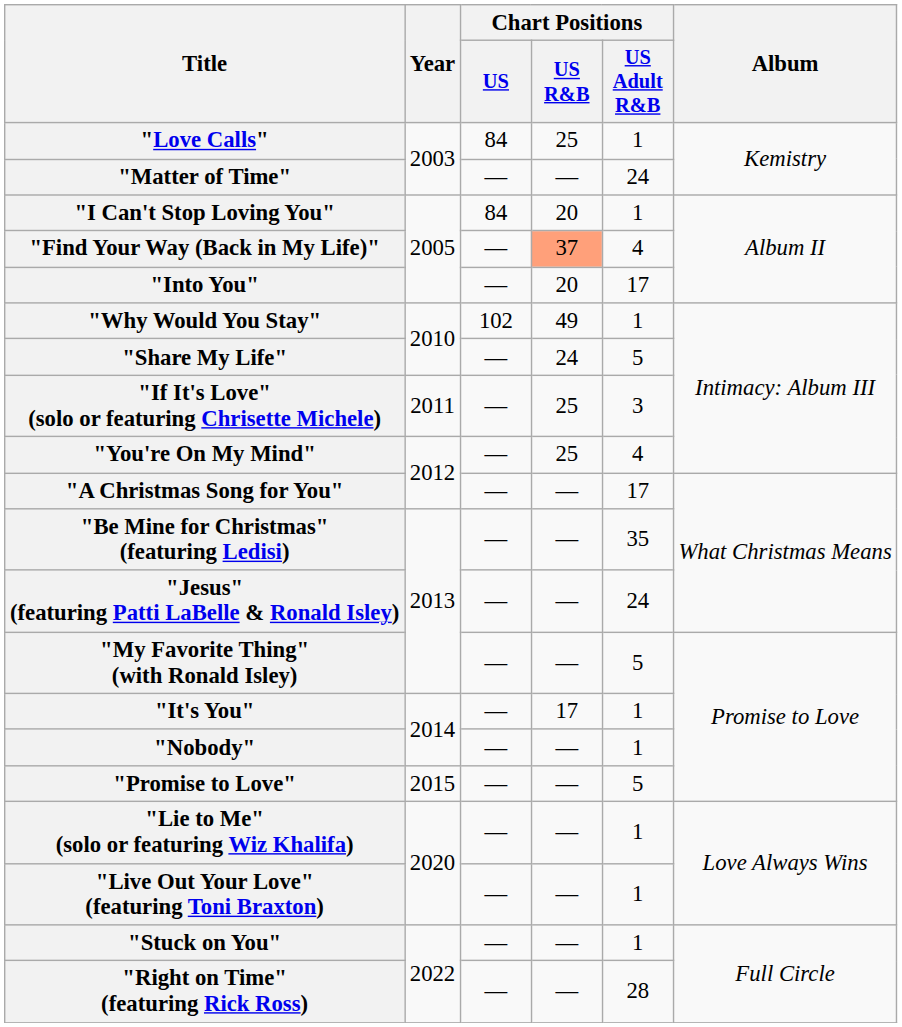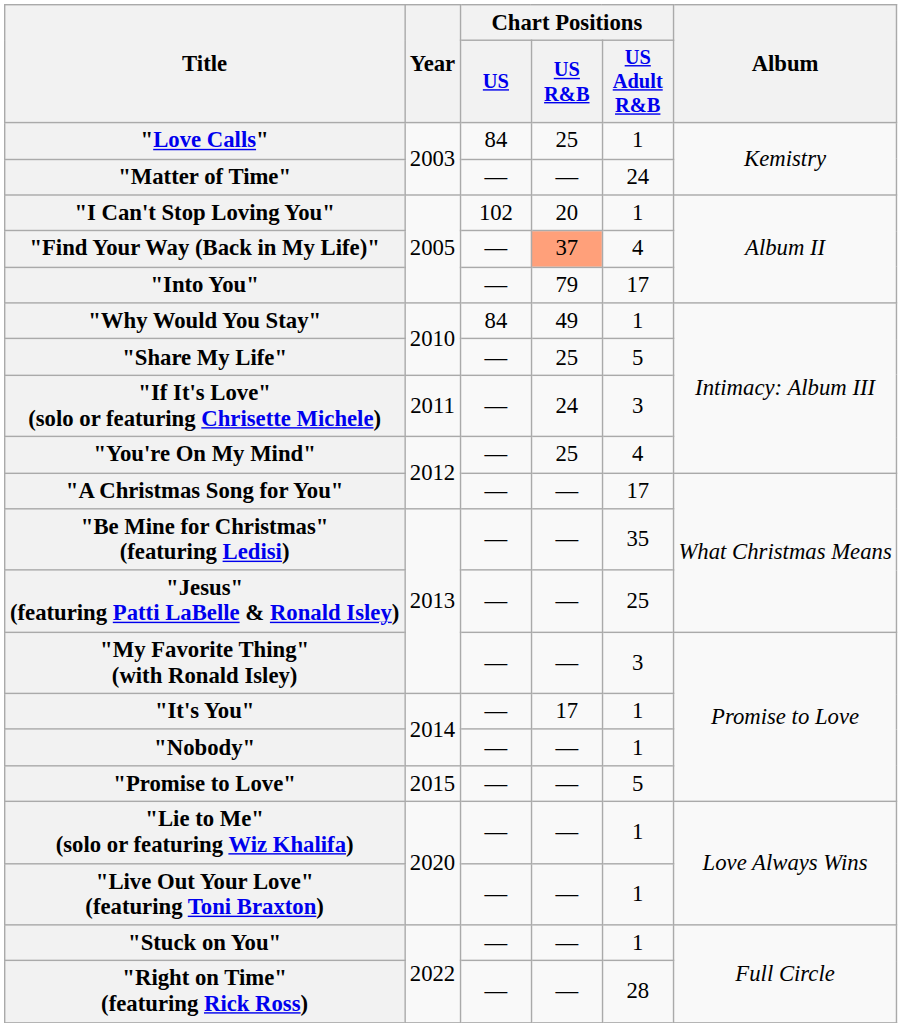"I Can't Stop Loving You" | Chart Positions / US: 84 -> 102
"Into You" | Chart Positions / US R&B: 20 -> 79
"Why Would You Stay" | Chart Positions / US: 102 -> 84
"Share My Life" | Chart Positions / US R&B: 24 -> 25
"If It's Love" (solo or featuring Chrisette Michele) | Chart Positions / US R&B: 25 -> 24
"Jesus" (featuring Patti LaBelle & Ronald Isley) | Chart Positions / US Adult R&B: 24 -> 25
"My Favorite Thing" (with Ronald Isley) | Chart Positions / US Adult R&B: 5 -> 3
